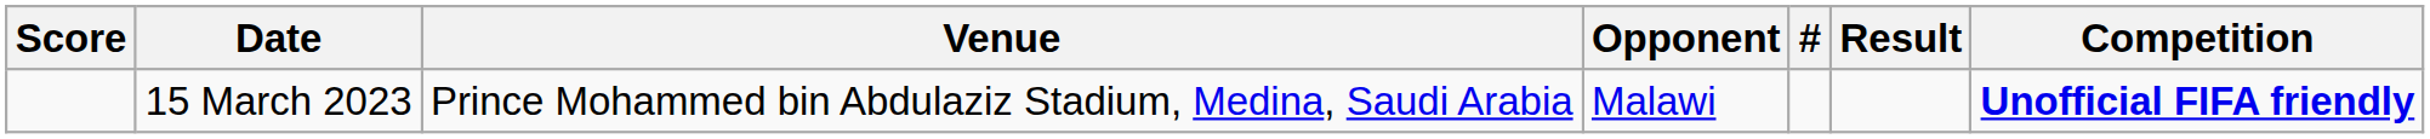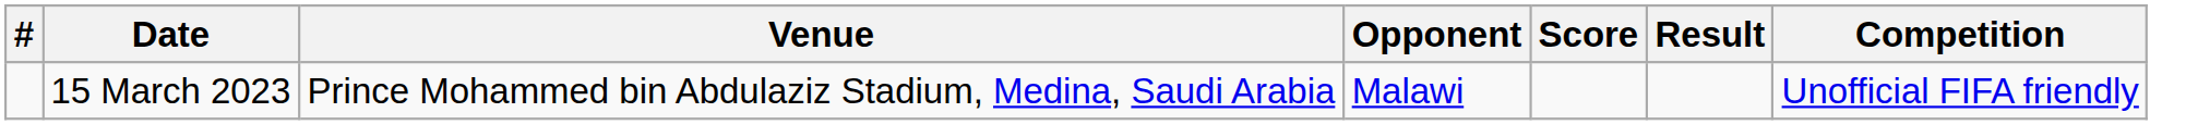columns swapped: # <-> Score
15 March 2023 | Competition: bold -> normal
